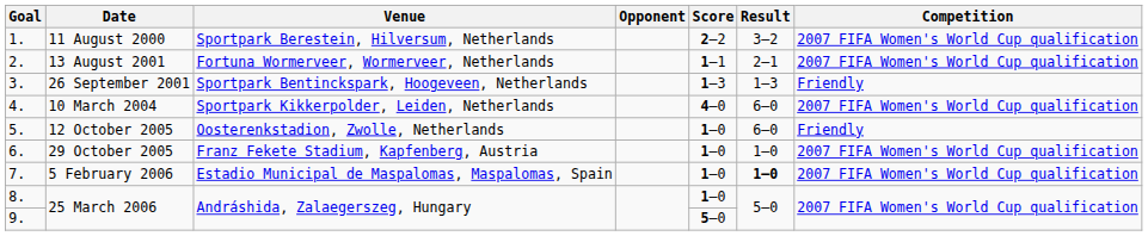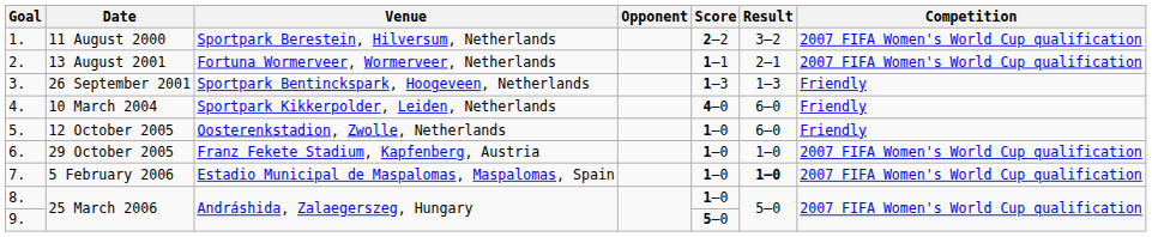4. | Competition: 2007 FIFA Women's World Cup qualification -> Friendly
